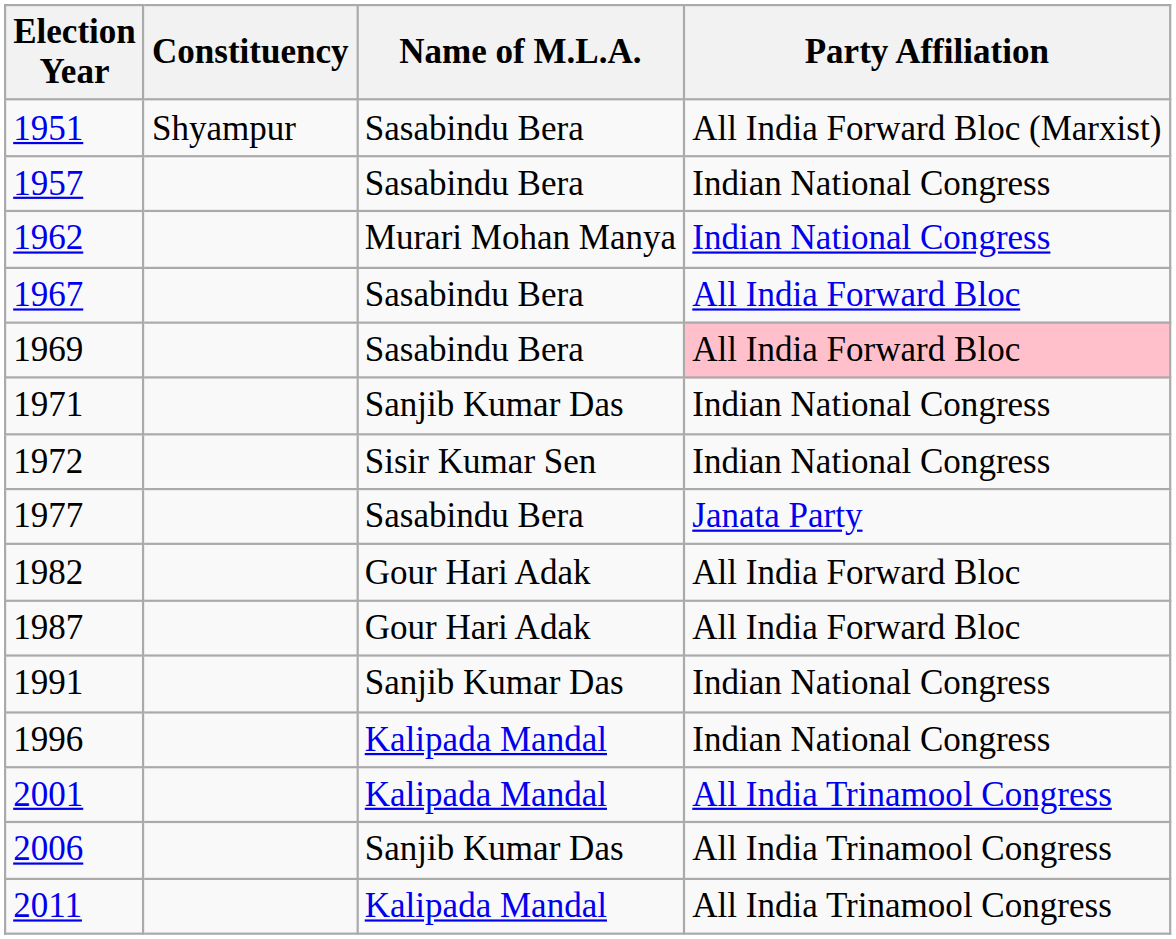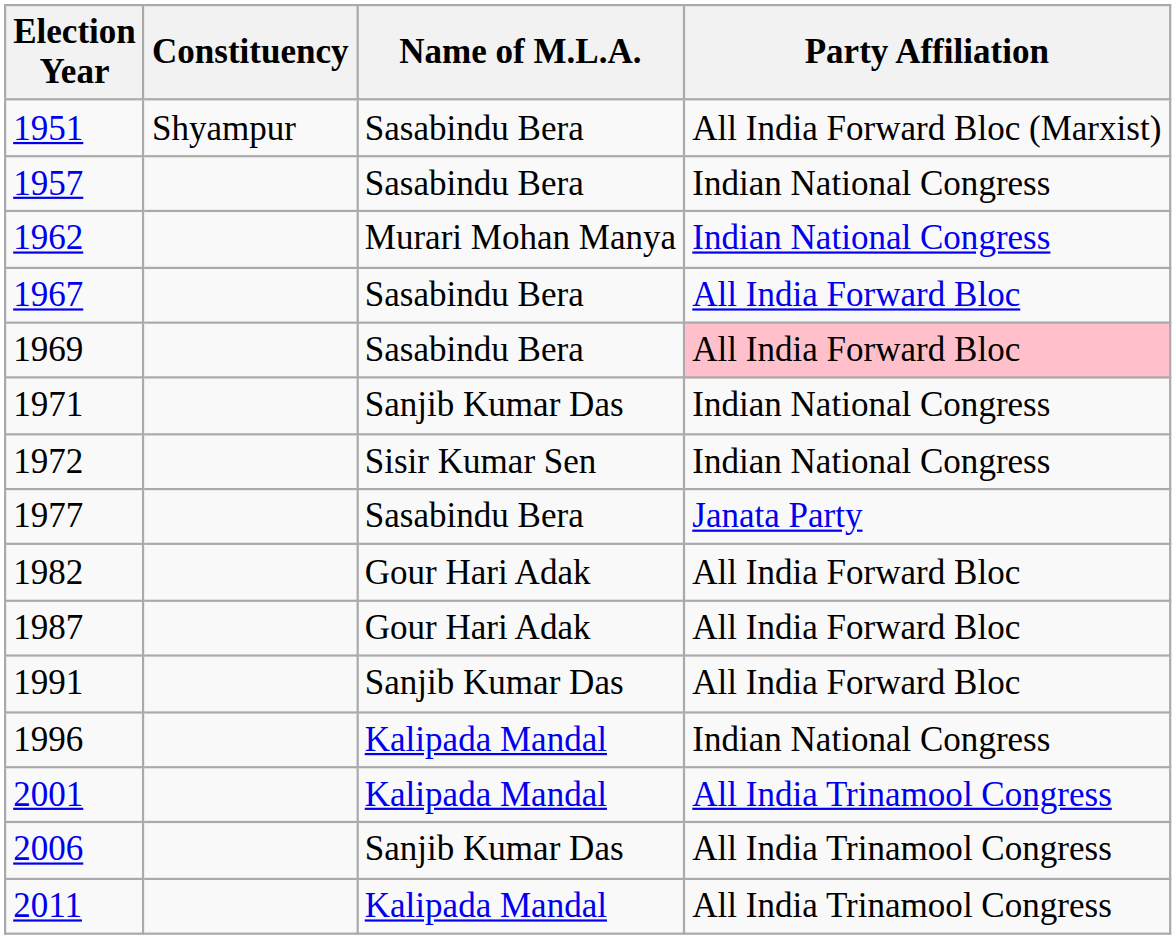1991 | Party Affiliation: Indian National Congress -> All India Forward Bloc
